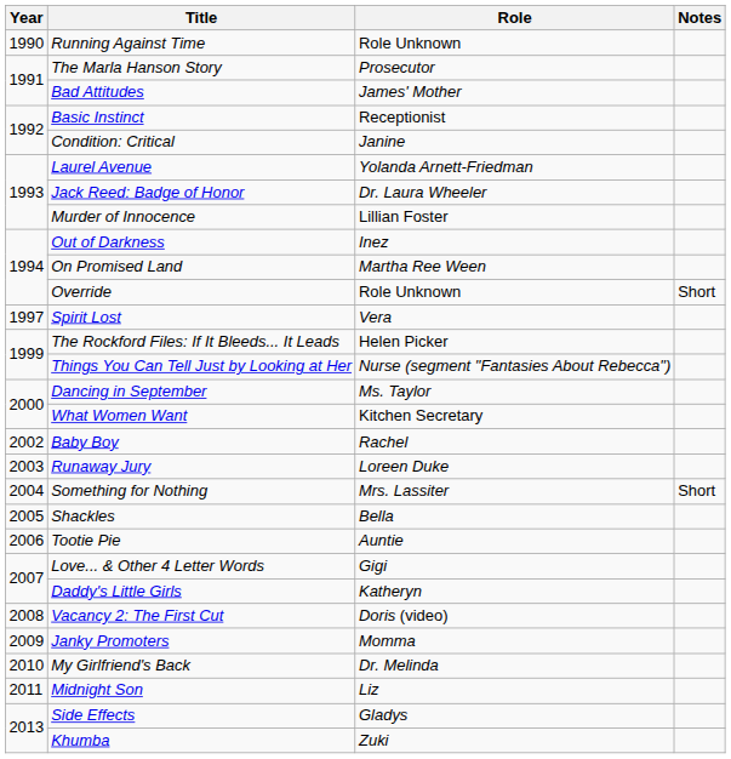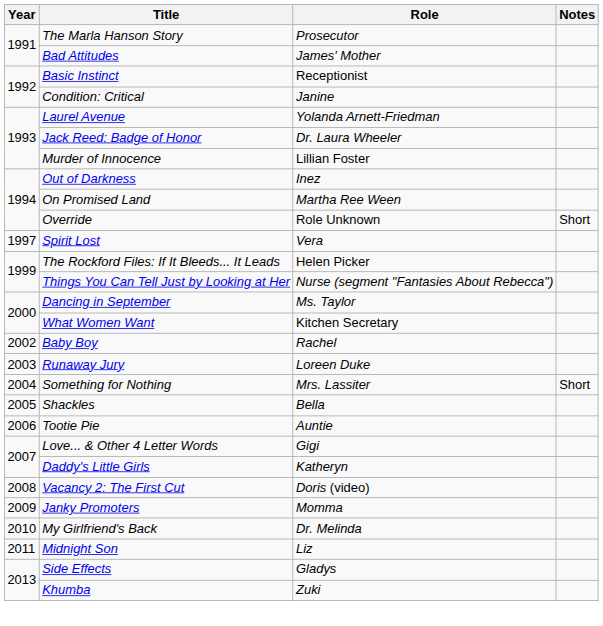- row: 1990 | Running Against Time | Role Unknown
